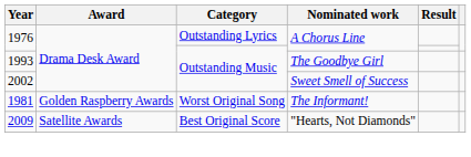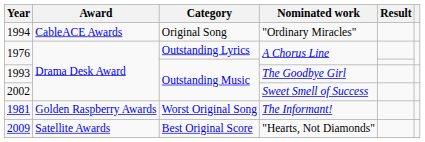+ row: 1994 | CableACE Awards | Original Song | "Ordinary Miracles"
